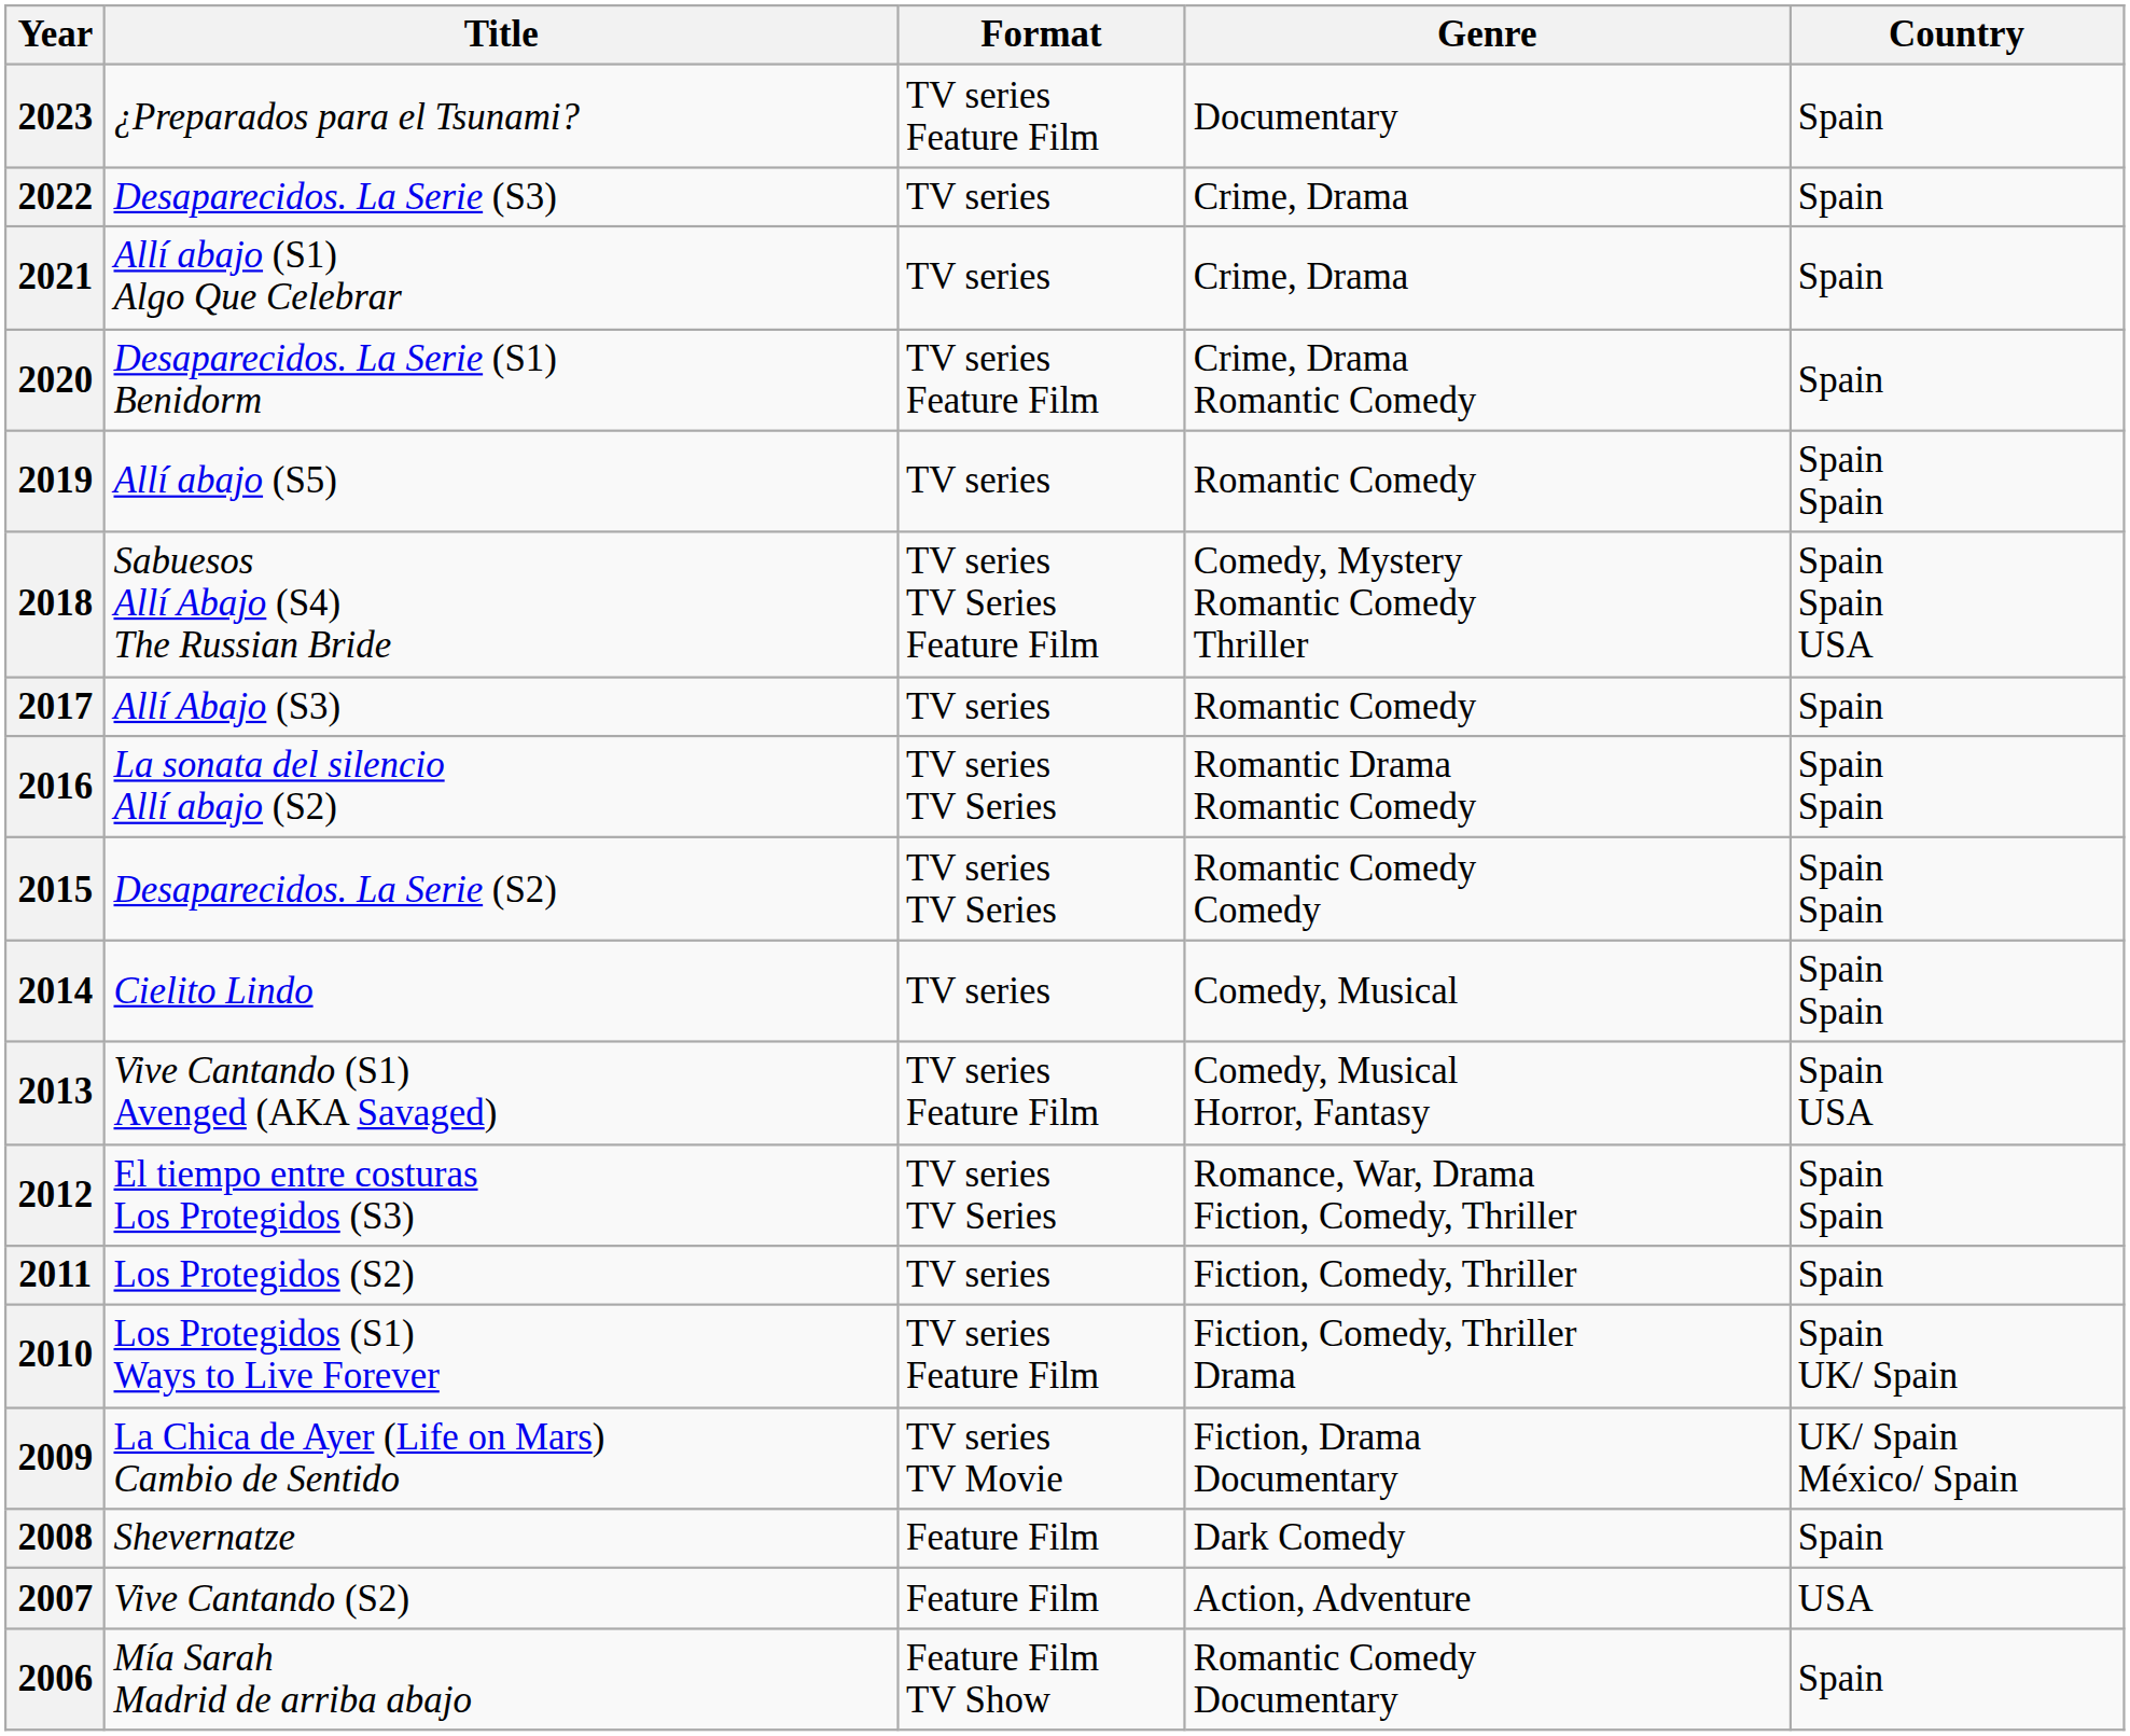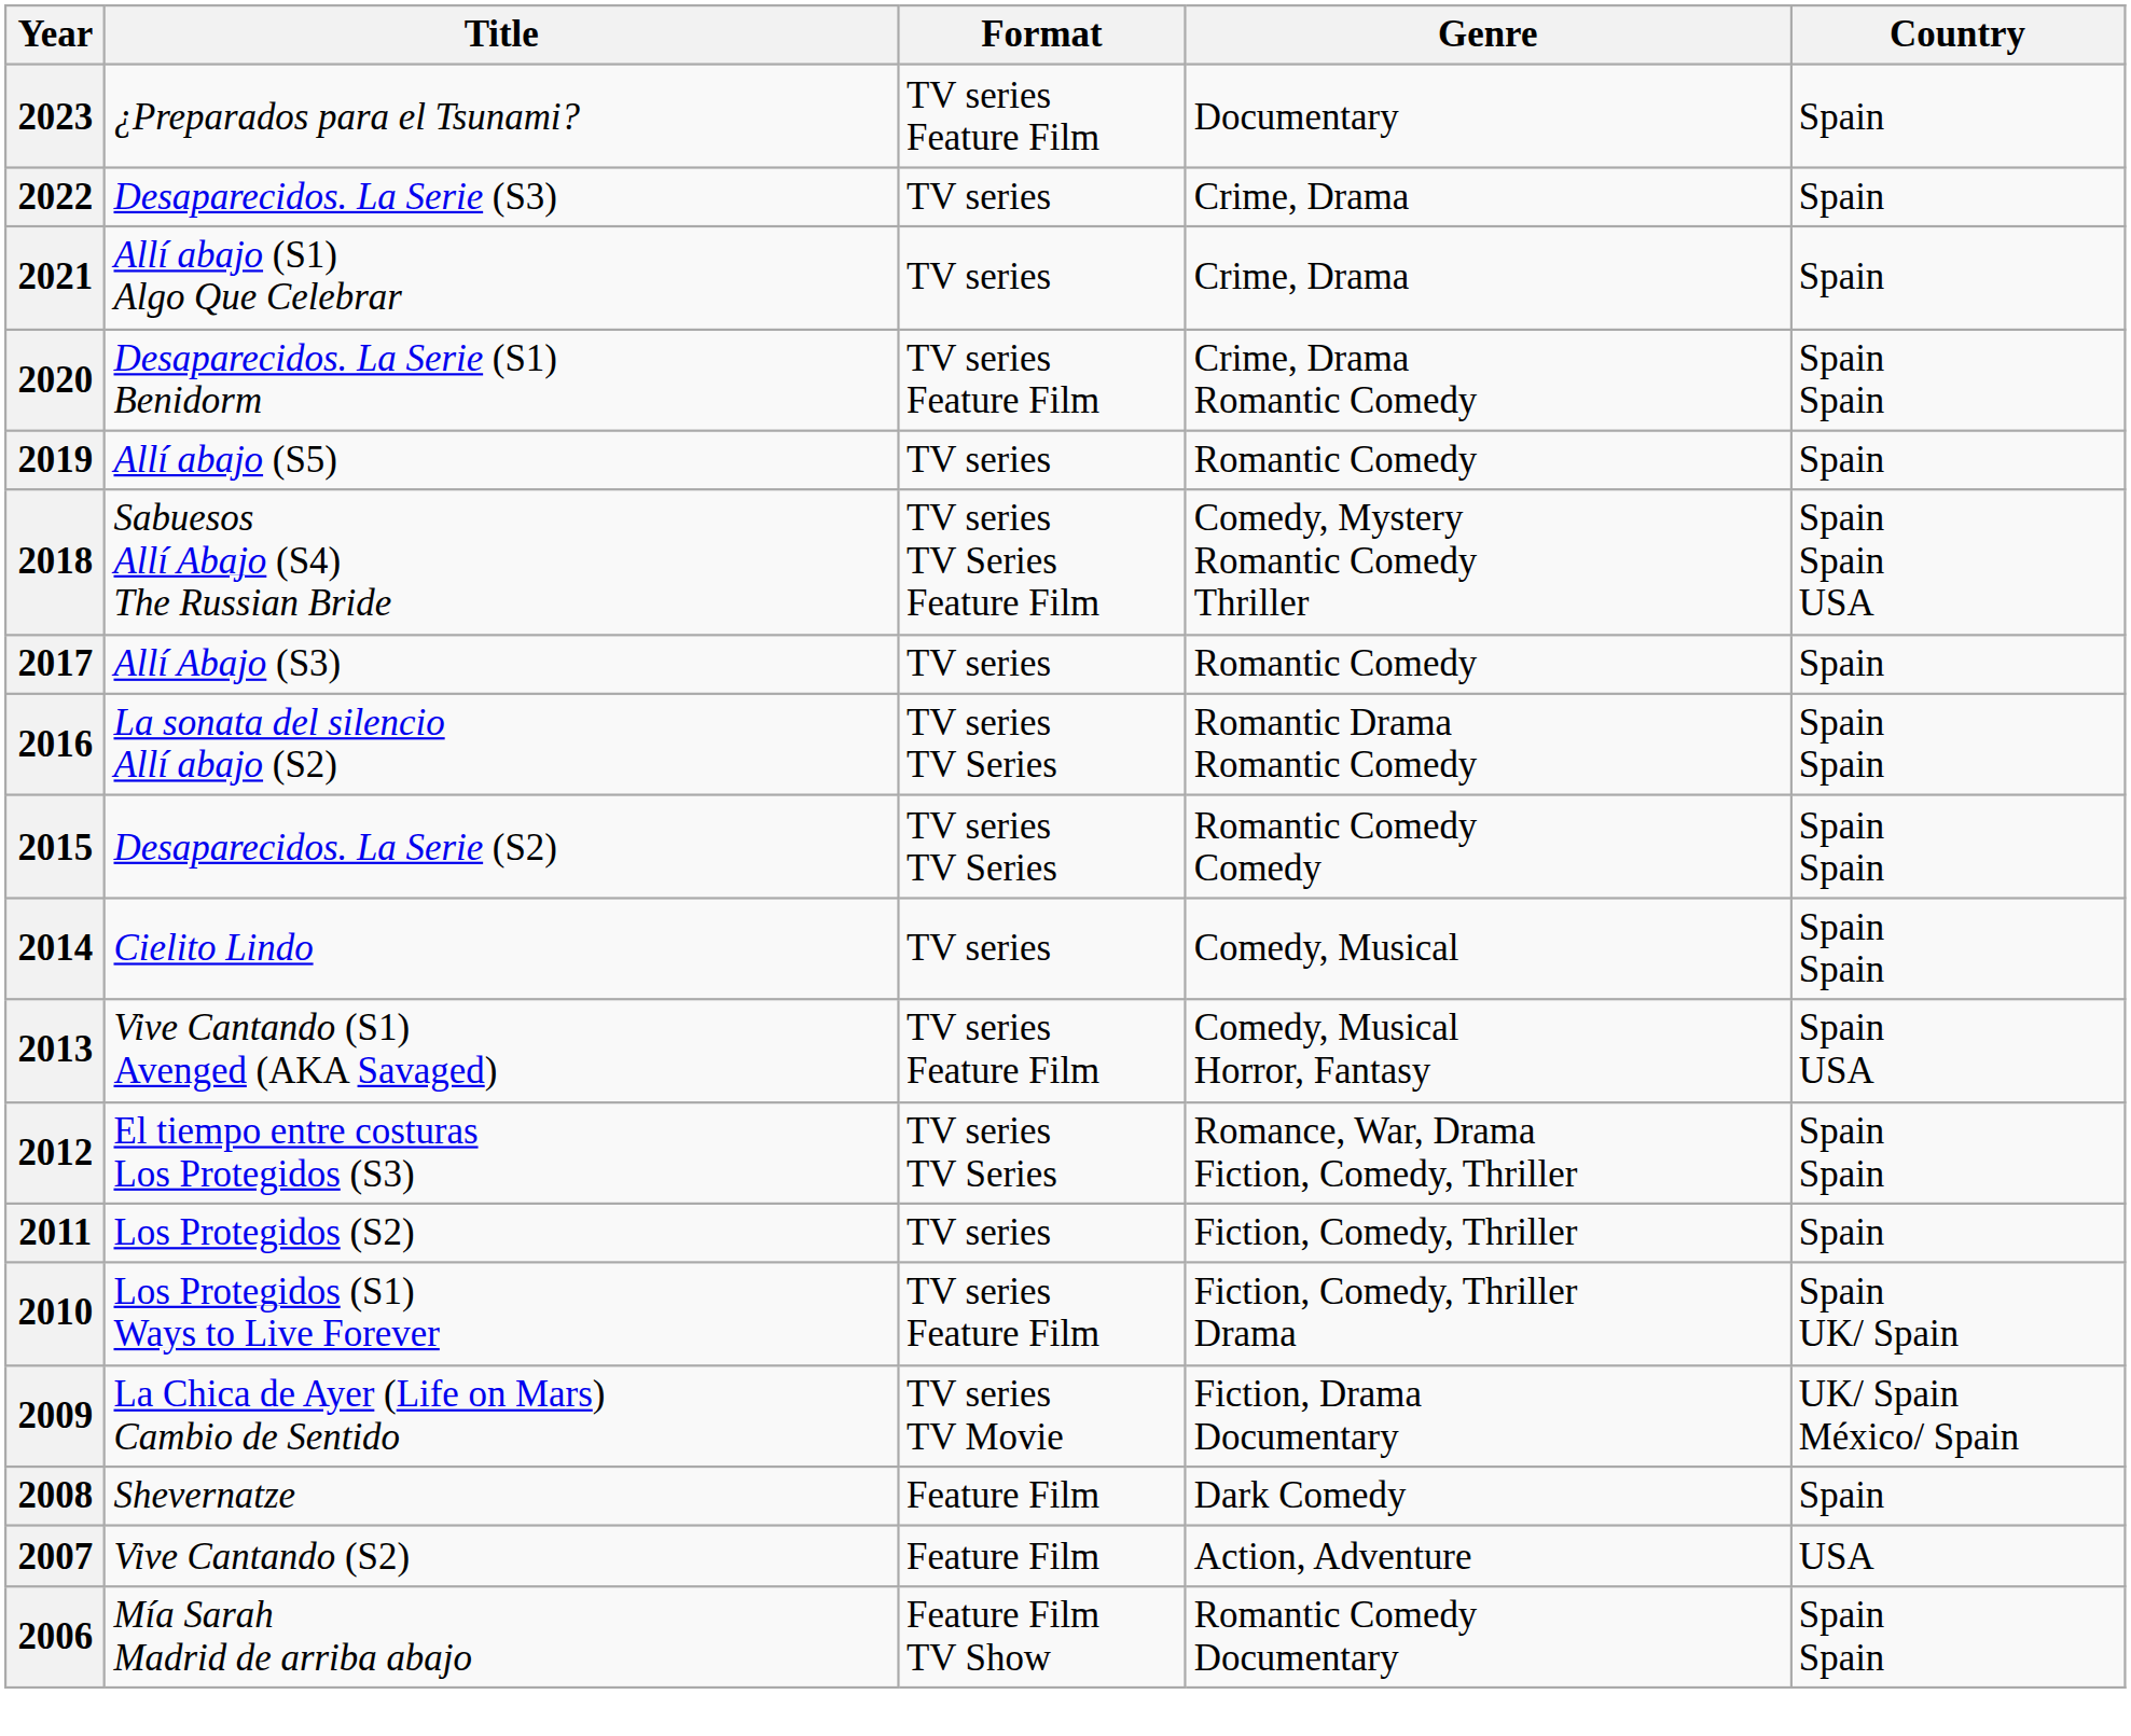2020 | Country: Spain -> Spain Spain
2019 | Country: Spain Spain -> Spain
2006 | Country: Spain -> Spain Spain
